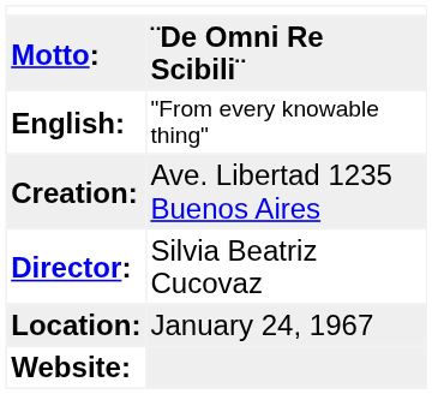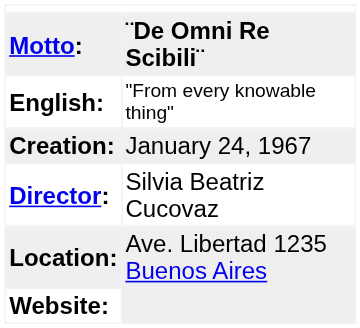Creation: | column 2: Ave. Libertad 1235 Buenos Aires -> January 24, 1967
Location: | column 2: January 24, 1967 -> Ave. Libertad 1235 Buenos Aires
